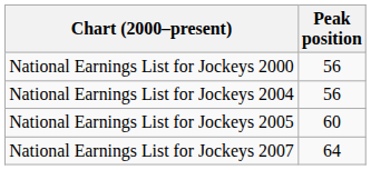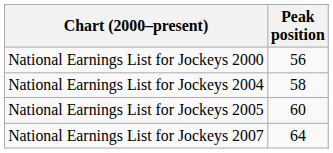National Earnings List for Jockeys 2004 | Peak position: 56 -> 58
